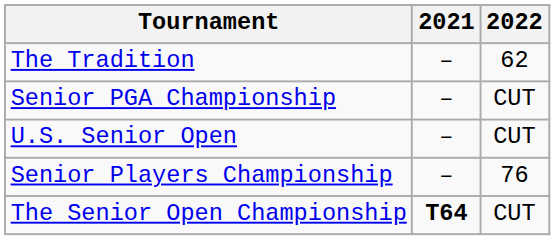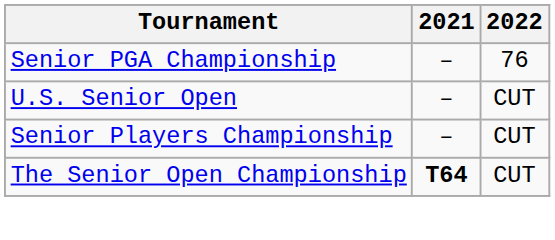- row: The Tradition | – | 62
Senior PGA Championship | 2022: CUT -> 76
Senior Players Championship | 2022: 76 -> CUT
